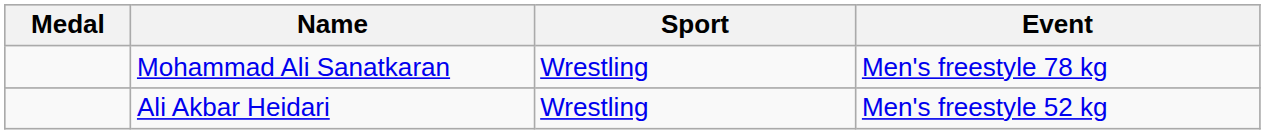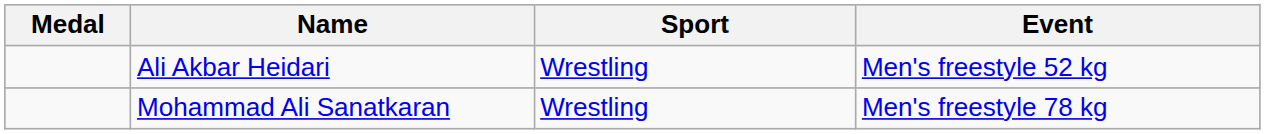rows swapped: Ali Akbar Heidari <-> Mohammad Ali Sanatkaran
